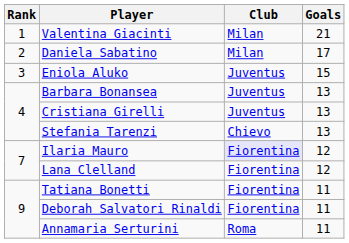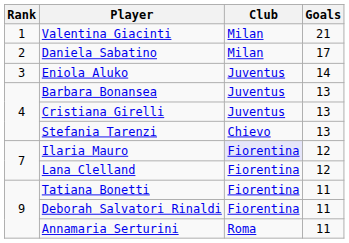Eniola Aluko | Goals: 15 -> 14
